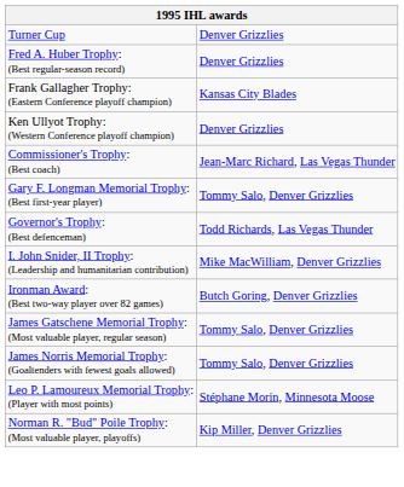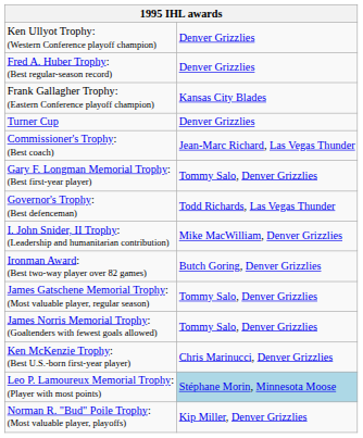rows swapped: Turner Cup <-> Ken Ullyot Trophy: (Western Conference playoff champion)
+ row: Ken McKenzie Trophy: (Best U.S.-born first-year player) | Chris Marinucci, Denver Grizzlies
Leo P. Lamoureux Memorial Trophy: (Player with most points) | column 2: no background -> lightblue background
